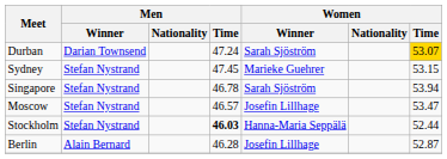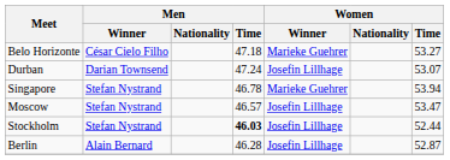+ row: Belo Horizonte | César Cielo Filho | 47.18 | Marieke Guehrer | 53.27
Durban | Women / Winner: Sarah Sjöström -> Josefin Lillhage
Durban | Women / Time: gold background -> no background
- row: Sydney | Stefan Nystrand | 47.45 | Marieke Guehrer | 53.15
Singapore | Women / Winner: Sarah Sjöström -> Marieke Guehrer
Stockholm | Women / Winner: Hanna-Maria Seppälä -> Josefin Lillhage
